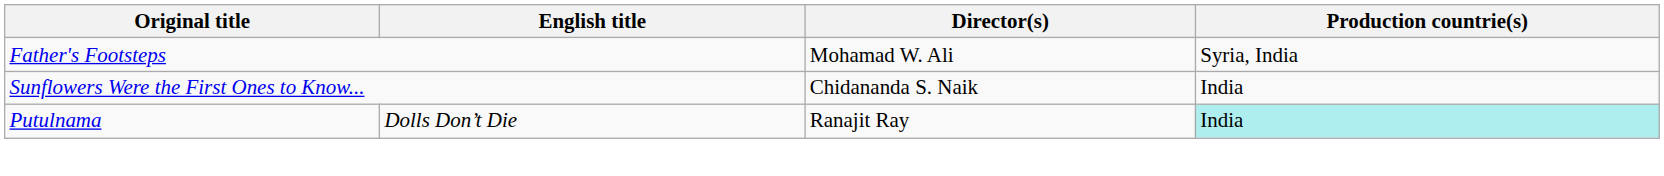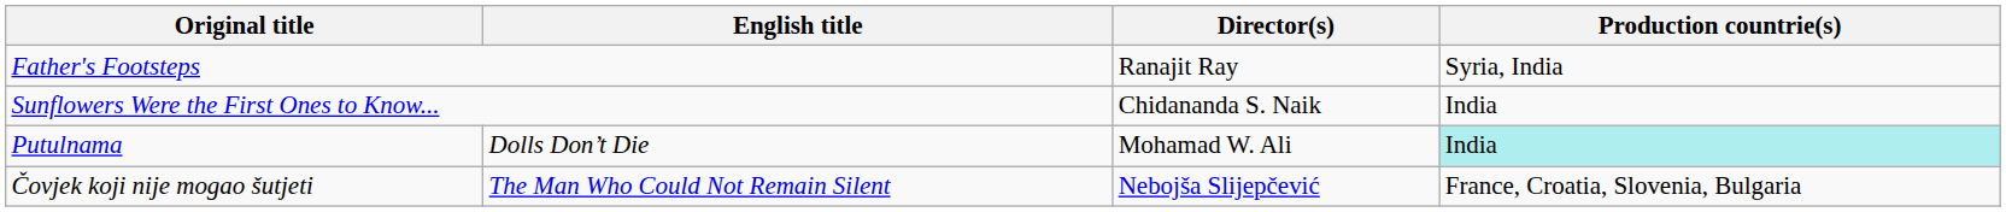Father's Footsteps | Director(s): Mohamad W. Ali -> Ranajit Ray
Putulnama | Director(s): Ranajit Ray -> Mohamad W. Ali
+ row: Čovjek koji nije mogao šutjeti | The Man Who Could Not Remain Silent | Nebojša Slijepčević | France, Croatia, Slovenia, Bulgaria
